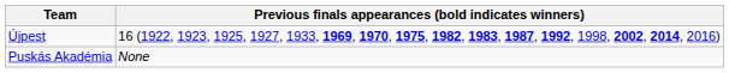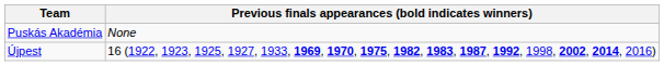rows swapped: Puskás Akadémia <-> Újpest
